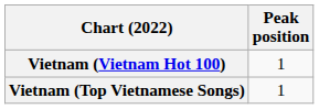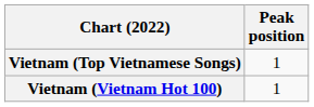rows swapped: Vietnam (Vietnam Hot 100) <-> Vietnam (Top Vietnamese Songs)
